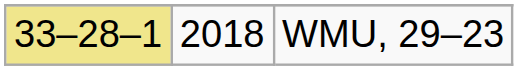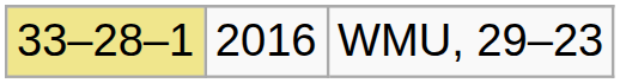WMU, 29–23 | column 2: 2018 -> 2016
